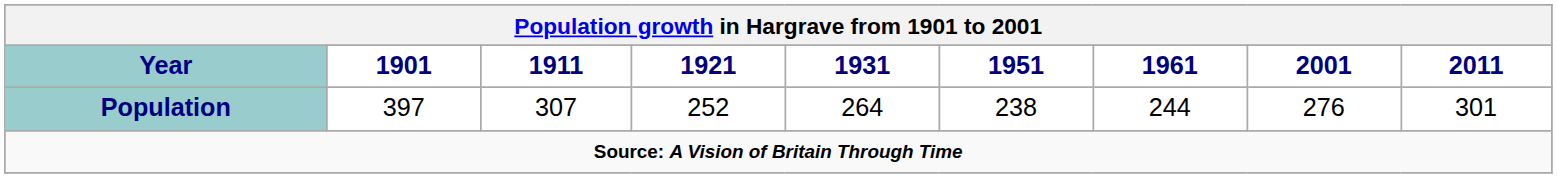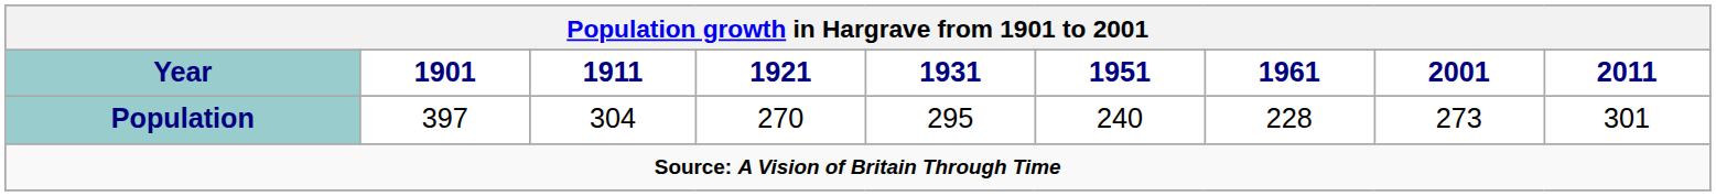Population | 1911: 307 -> 304
Population | 1921: 252 -> 270
Population | 1931: 264 -> 295
Population | 1951: 238 -> 240
Population | 1961: 244 -> 228
Population | 2001: 276 -> 273
